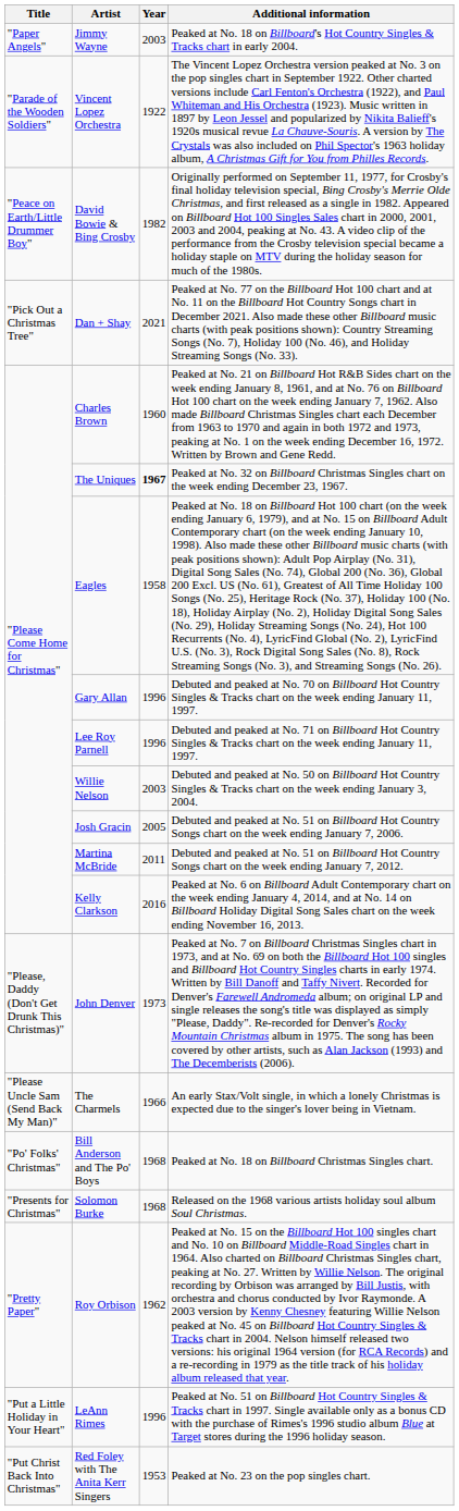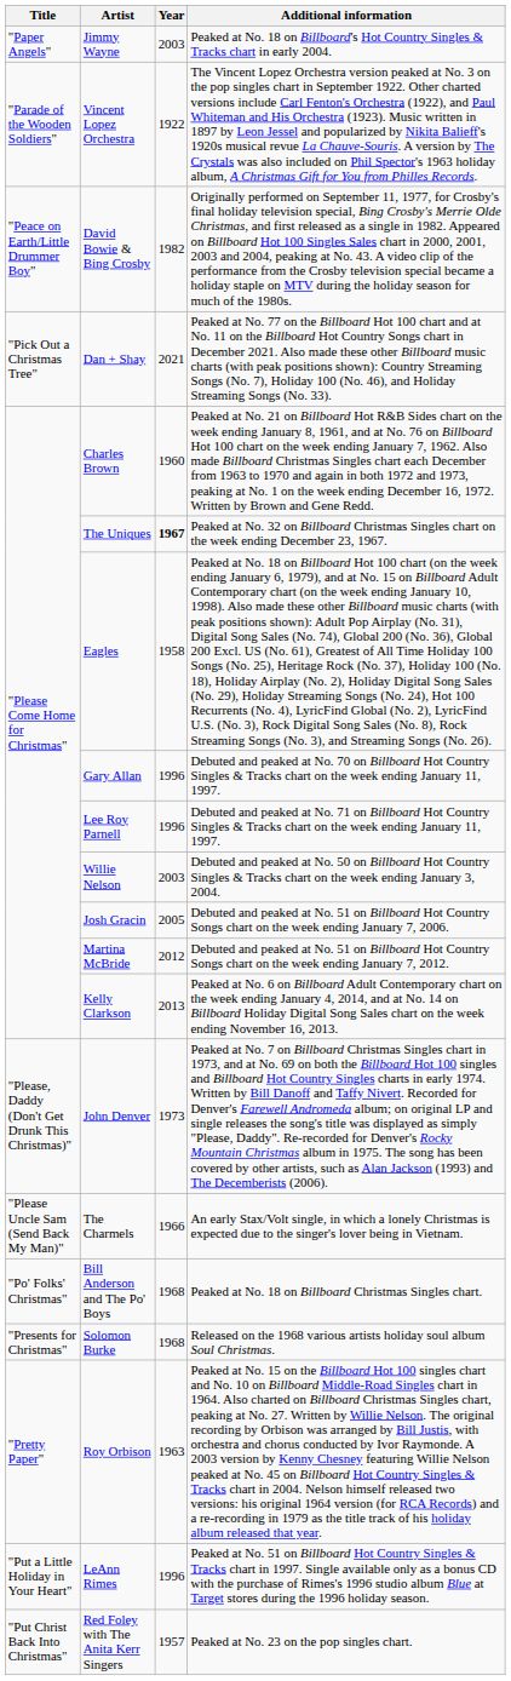Martina McBride | Year: 2011 -> 2012
Kelly Clarkson | Year: 2016 -> 2013
Roy Orbison | Year: 1962 -> 1963
Red Foley with The Anita Kerr Singers | Year: 1953 -> 1957
